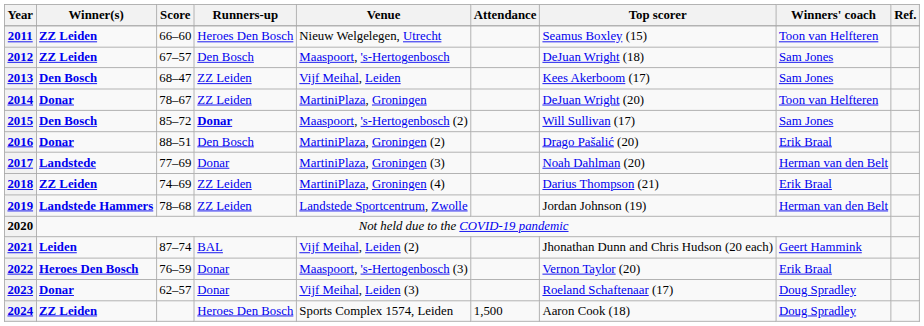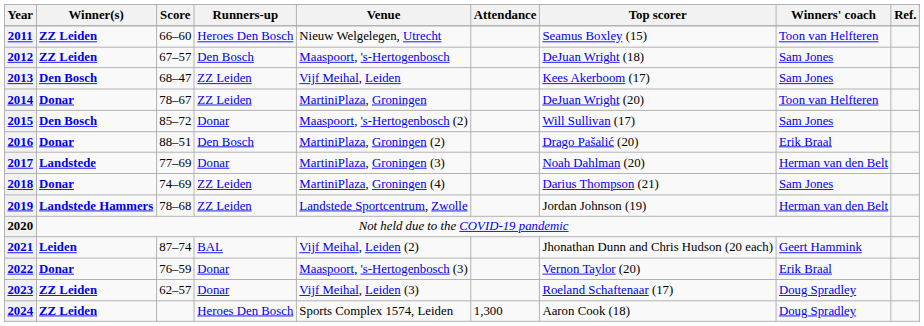2015 | Runners-up: bold -> normal
2018 | Winner(s): ZZ Leiden -> Donar
2018 | Winners' coach: Erik Braal -> Sam Jones
2022 | Winner(s): Heroes Den Bosch -> Donar
2023 | Winner(s): Donar -> ZZ Leiden
2024 | Attendance: 1,500 -> 1,300
